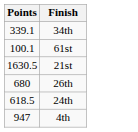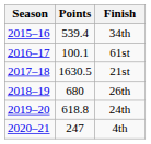+ column: Season | 2015–16 | 2016–17 | 2017–18 | 2018–19 | 2019–20 | 2020–21
34th | Points: 339.1 -> 539.4
24th | Points: 618.5 -> 618.8
4th | Points: 947 -> 247
